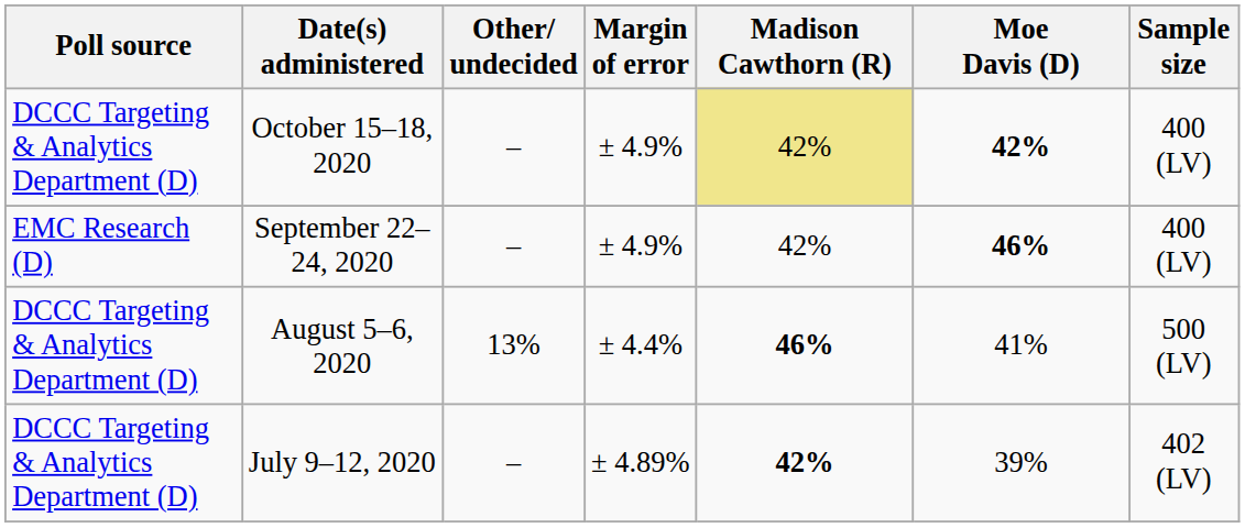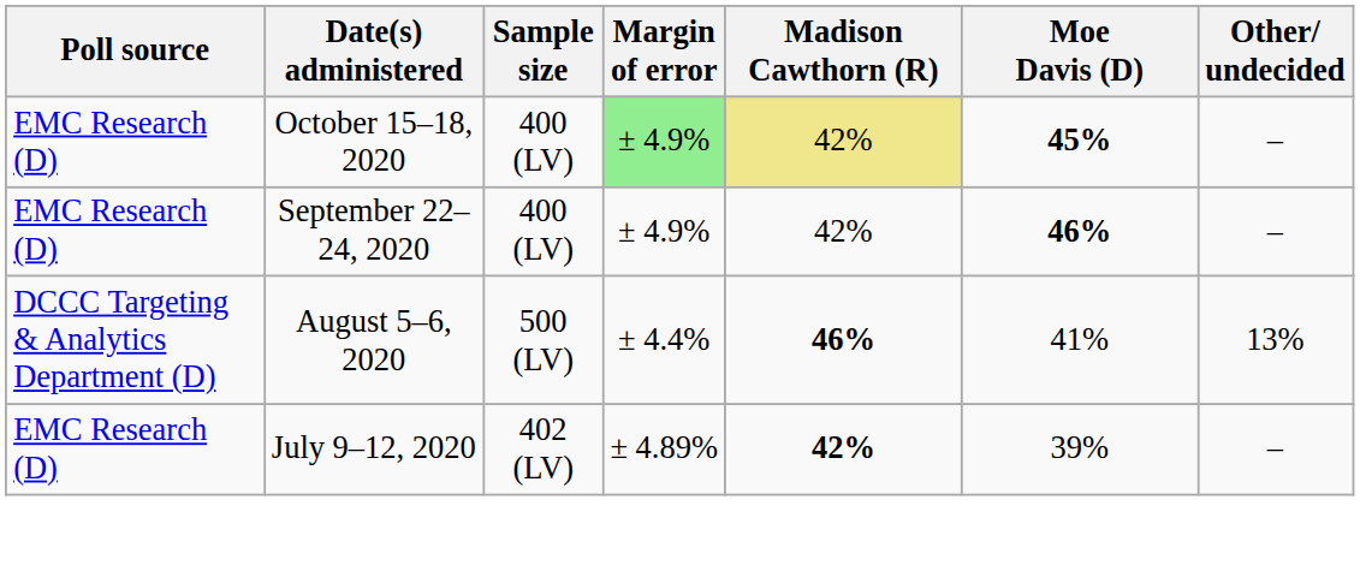columns swapped: Sample size <-> Other/ undecided
October 15–18, 2020 | Poll source: DCCC Targeting & Analytics Department (D) -> EMC Research (D)
October 15–18, 2020 | Margin of error: no background -> lightgreen background
October 15–18, 2020 | Moe Davis (D): 42% -> 45%
July 9–12, 2020 | Poll source: DCCC Targeting & Analytics Department (D) -> EMC Research (D)
